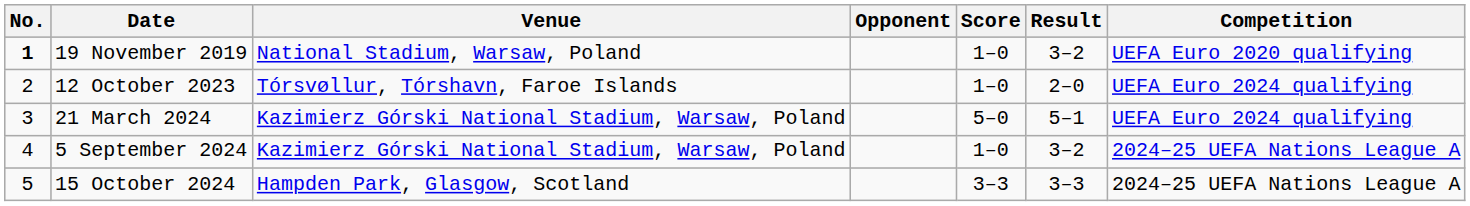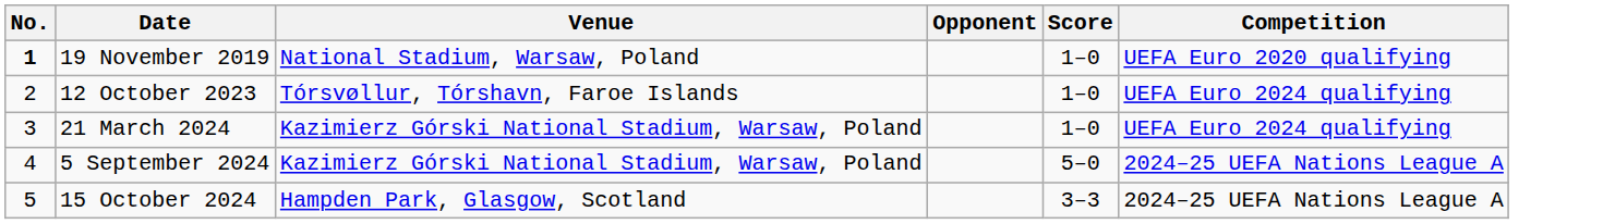- column: Result | 3–2 | 2–0 | 5–1 | 3–2 | 3–3
21 March 2024 | Score: 5–0 -> 1–0
5 September 2024 | Score: 1–0 -> 5–0
